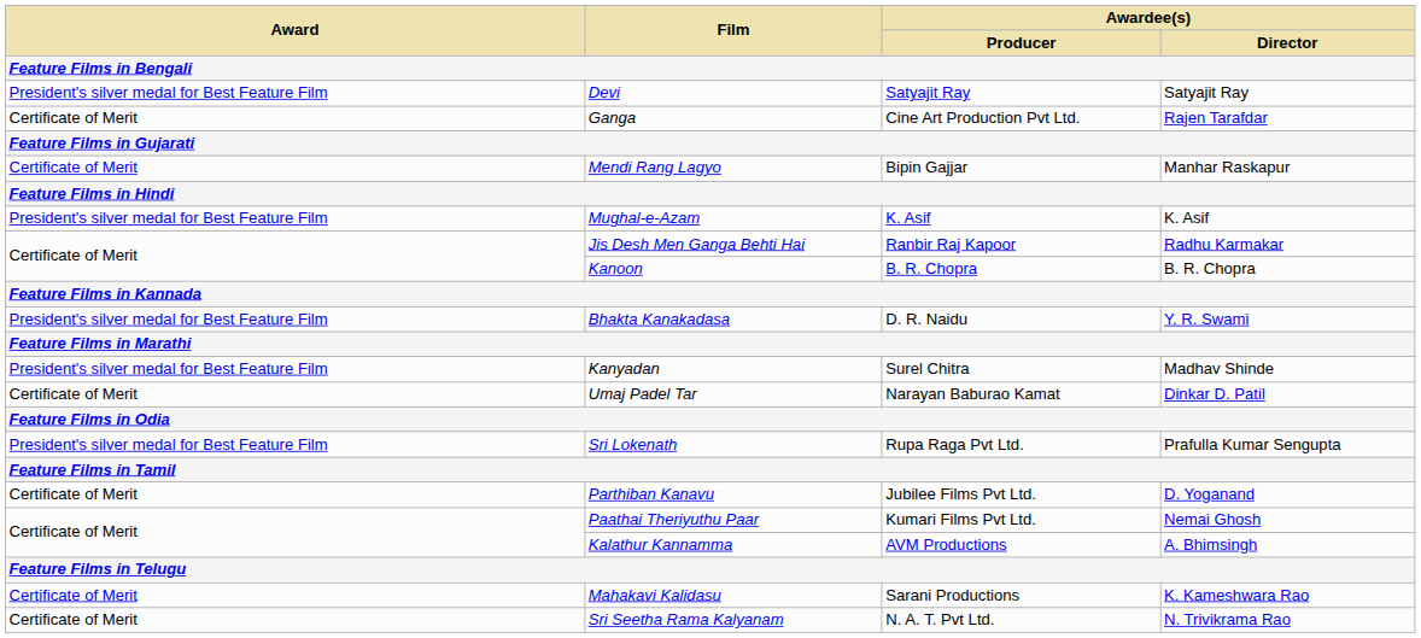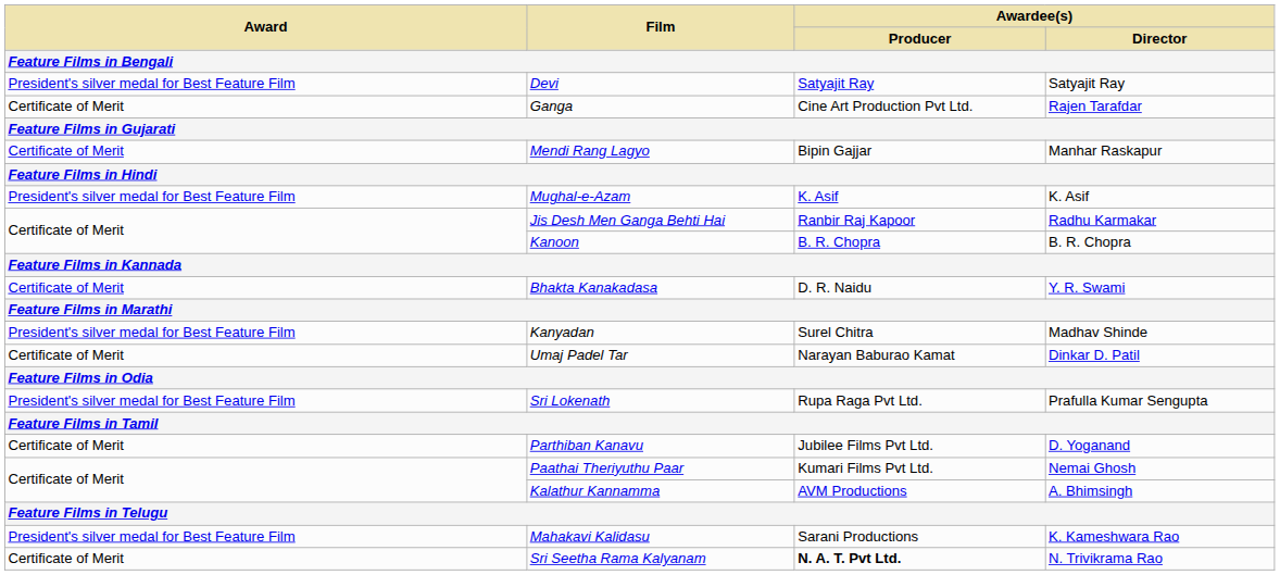Bhakta Kanakadasa | Award: President's silver medal for Best Feature Film -> Certificate of Merit
Mahakavi Kalidasu | Award: Certificate of Merit -> President's silver medal for Best Feature Film
Sri Seetha Rama Kalyanam | Awardee(s) / Producer: normal -> bold
